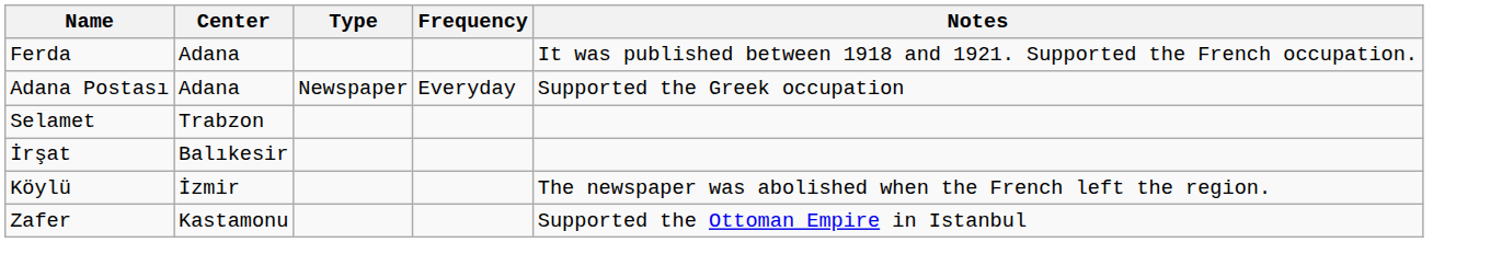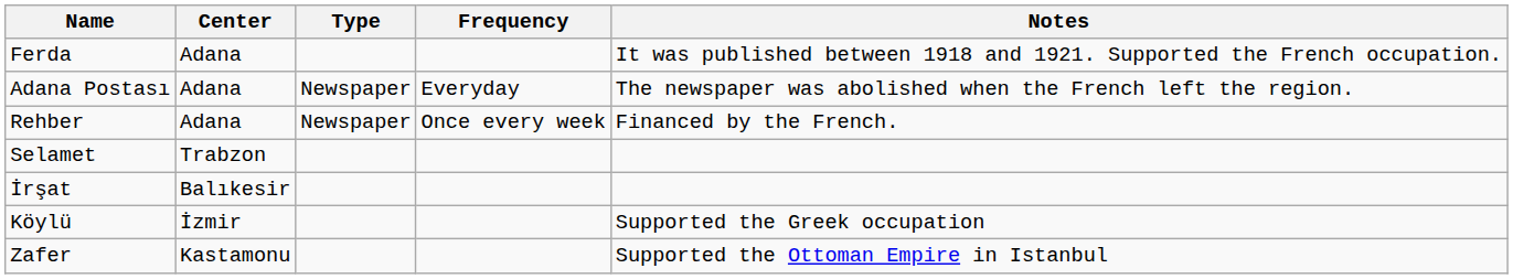Adana Postası | Notes: Supported the Greek occupation -> The newspaper was abolished when the French left the region.
+ row: Rehber | Adana | Newspaper | Once every week | Financed by the French.
Köylü | Notes: The newspaper was abolished when the French left the region. -> Supported the Greek occupation
